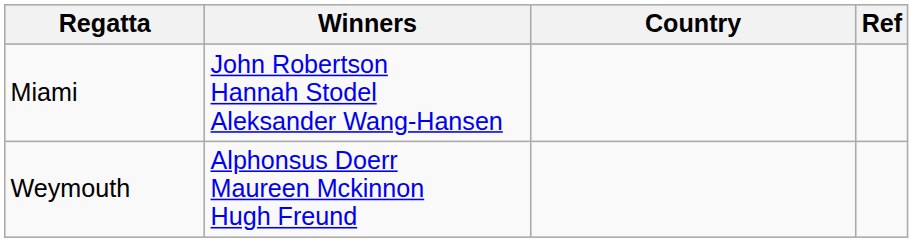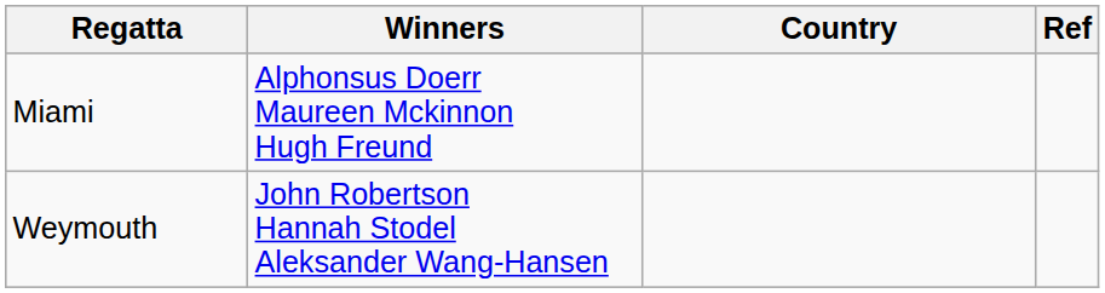Miami | Winners: John Robertson Hannah Stodel Aleksander Wang-Hansen -> Alphonsus Doerr Maureen Mckinnon Hugh Freund
Weymouth | Winners: Alphonsus Doerr Maureen Mckinnon Hugh Freund -> John Robertson Hannah Stodel Aleksander Wang-Hansen
